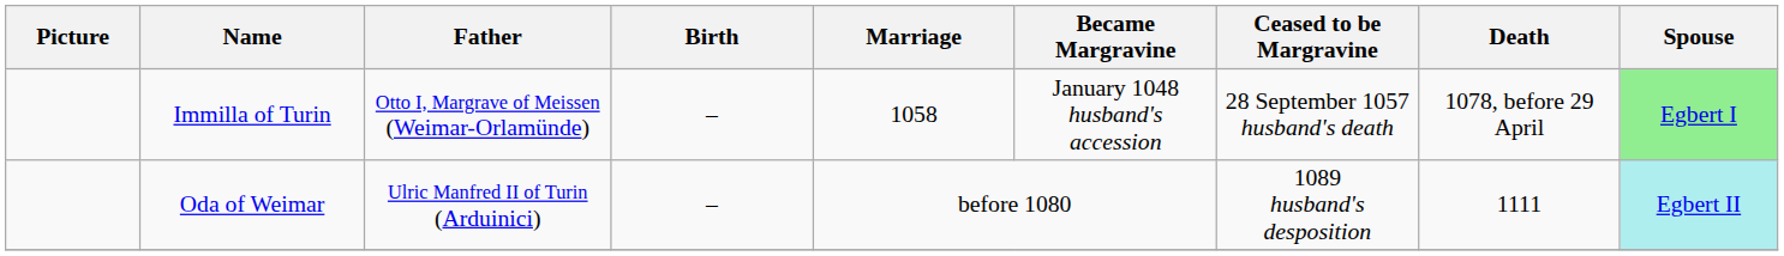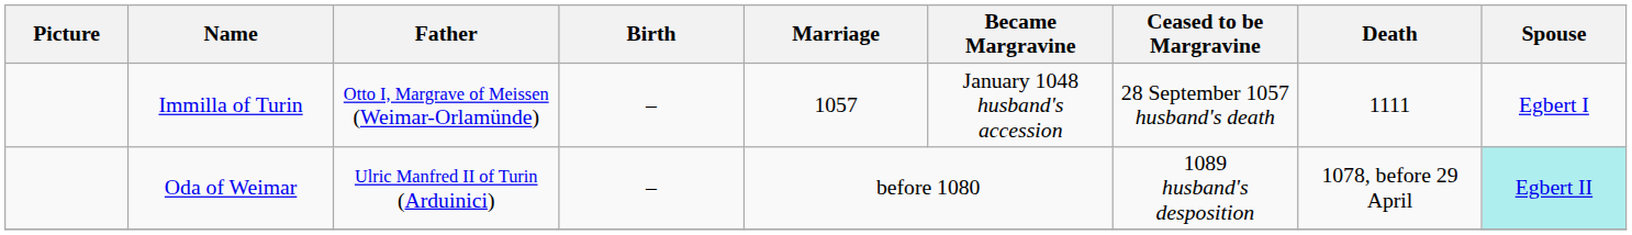Immilla of Turin | Marriage: 1058 -> 1057
Immilla of Turin | Death: 1078, before 29 April -> 1111
Immilla of Turin | Spouse: lightgreen background -> no background
Oda of Weimar | Death: 1111 -> 1078, before 29 April
